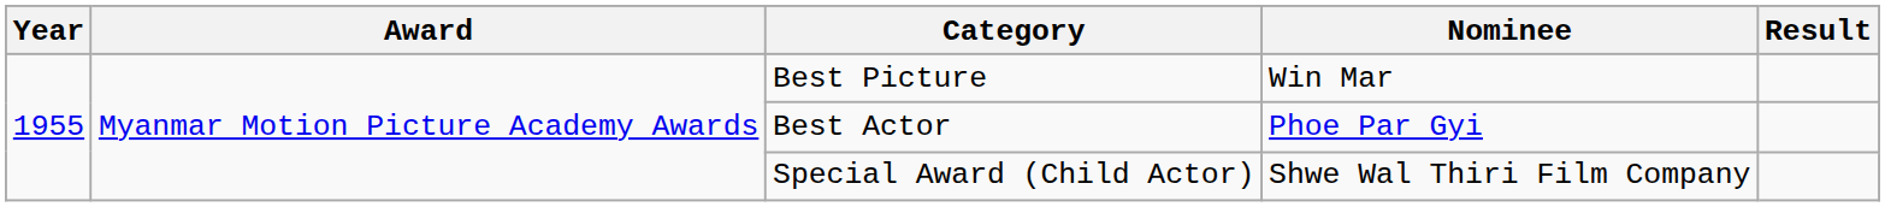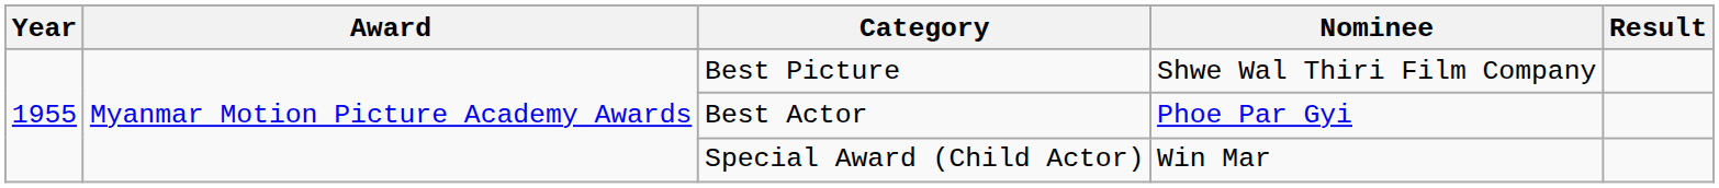Best Picture | Nominee: Win Mar -> Shwe Wal Thiri Film Company
Special Award (Child Actor) | Nominee: Shwe Wal Thiri Film Company -> Win Mar
